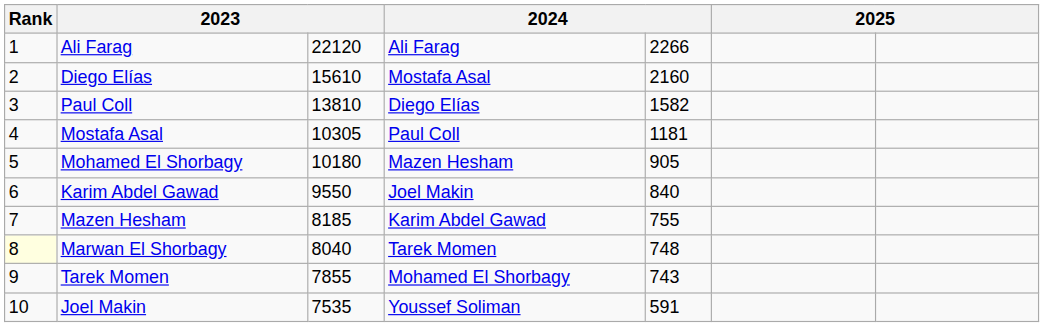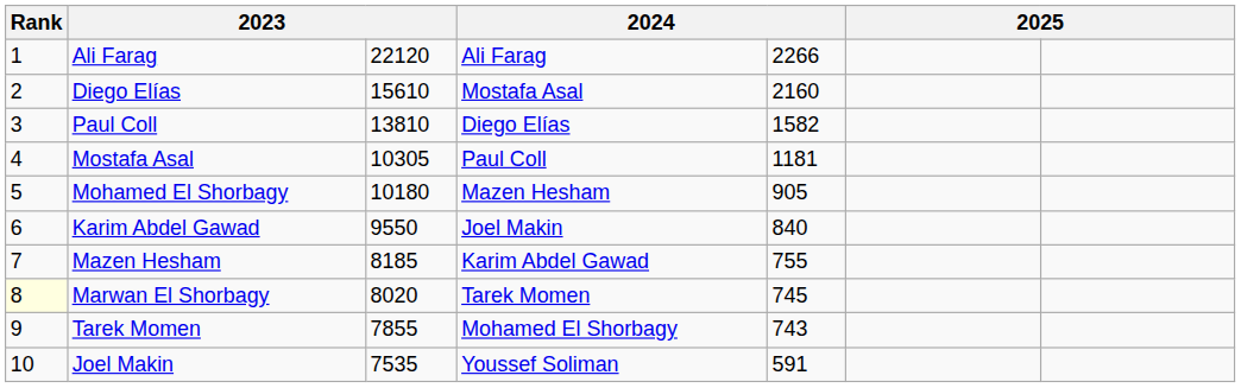Marwan El Shorbagy | column 3: 8040 -> 8020
Marwan El Shorbagy | column 5: 748 -> 745
